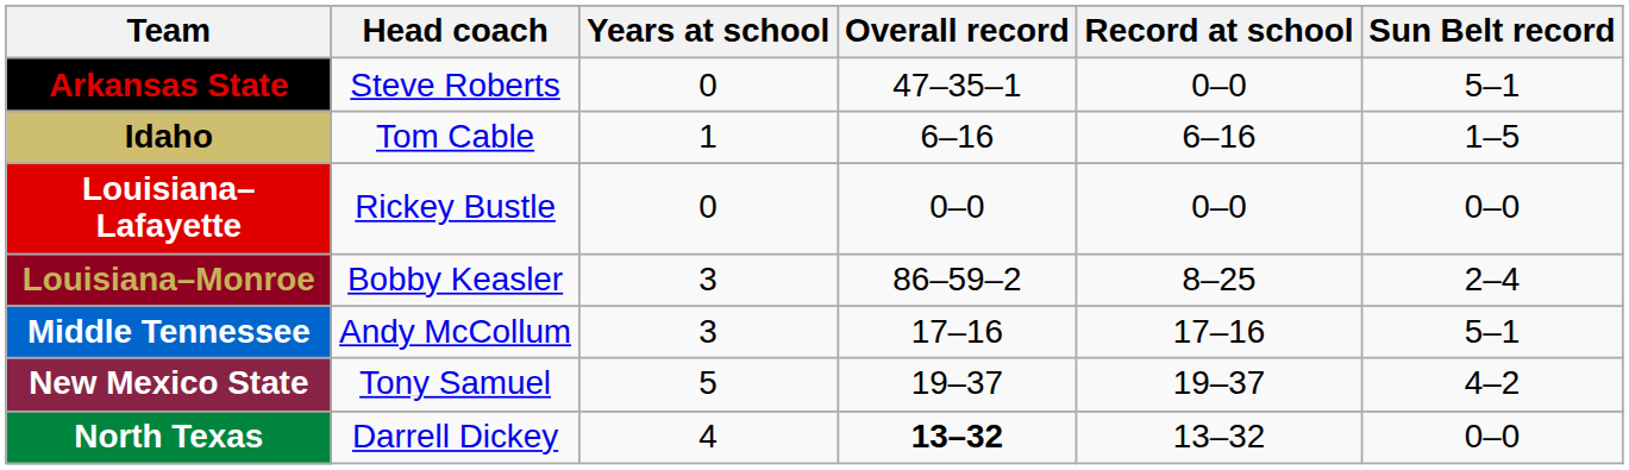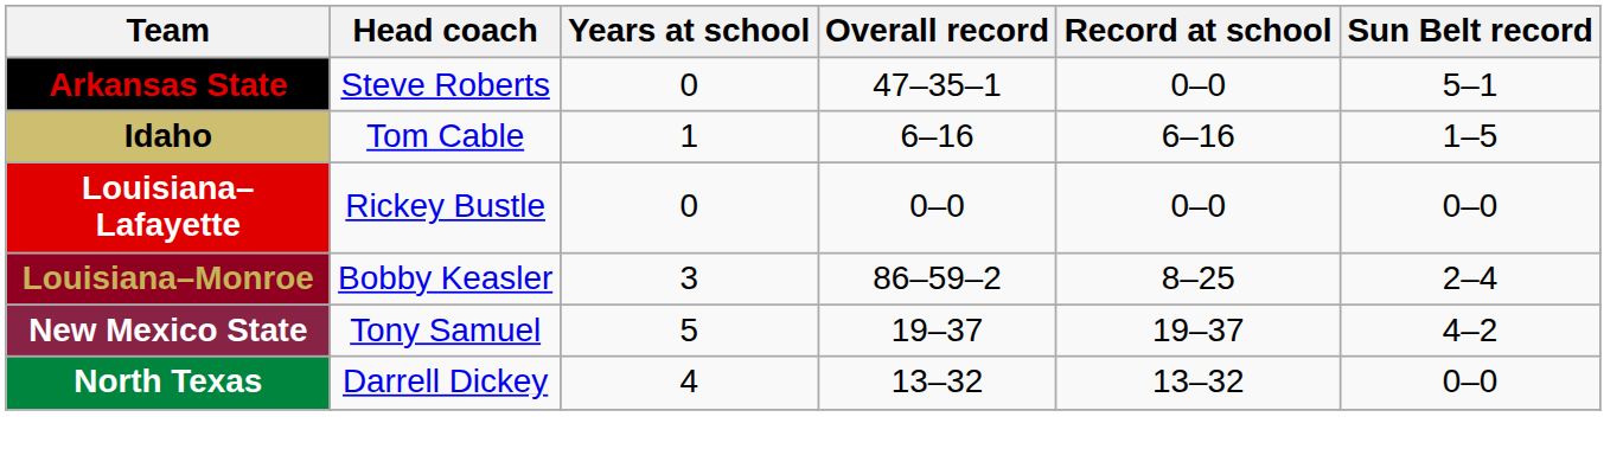- row: Middle Tennessee | Andy McCollum | 3 | 17–16 | 17–16 | 5–1
North Texas | Overall record: bold -> normal
